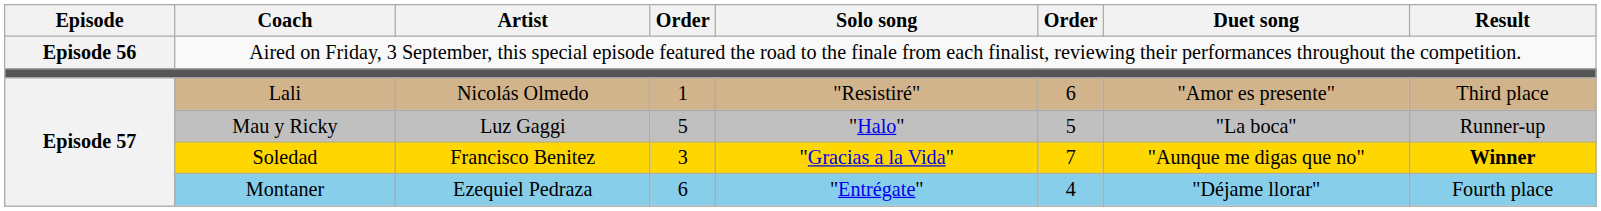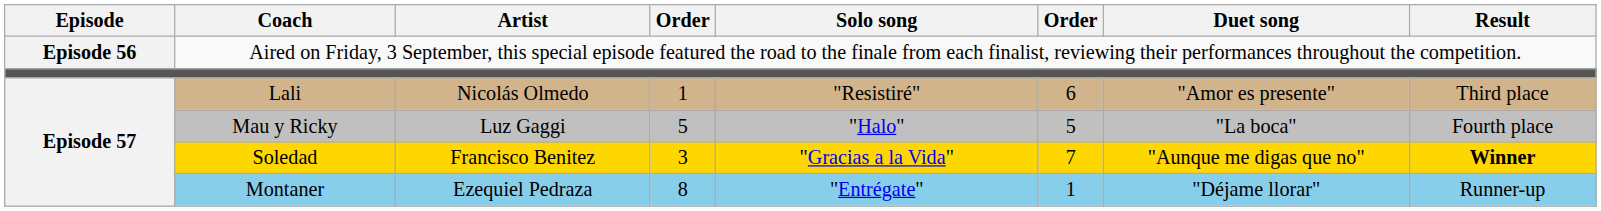Mau y Ricky | Result: Runner-up -> Fourth place
Montaner | column 4: 6 -> 8
Montaner | column 6: 4 -> 1
Montaner | Result: Fourth place -> Runner-up
